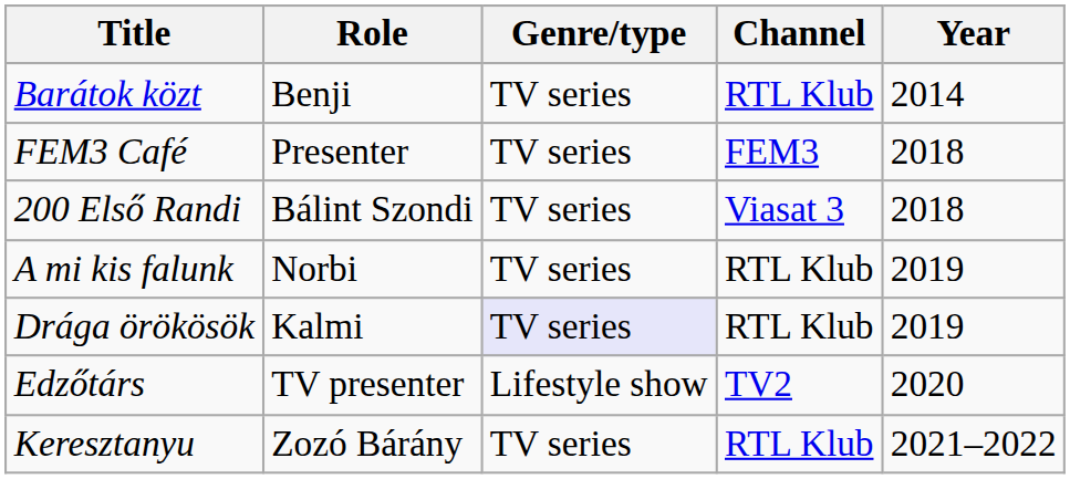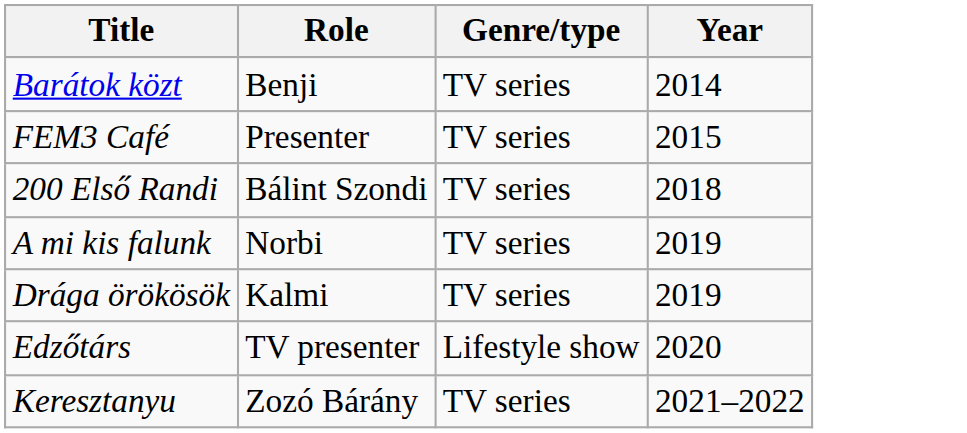- column: Channel | RTL Klub | FEM3 | Viasat 3 | RTL Klub | RTL Klub | TV2 | RTL Klub
FEM3 Café | Year: 2018 -> 2015
Drága örökösök | Genre/type: lavender background -> no background
